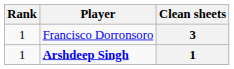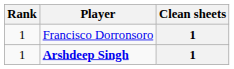Francisco Dorronsoro | Clean sheets: 3 -> 1
